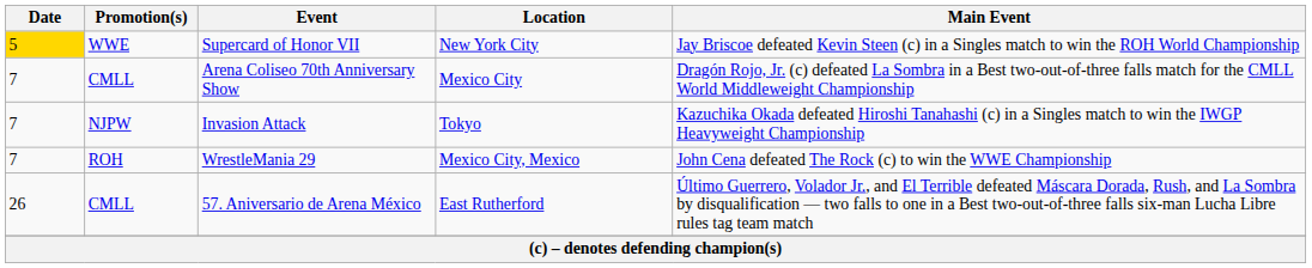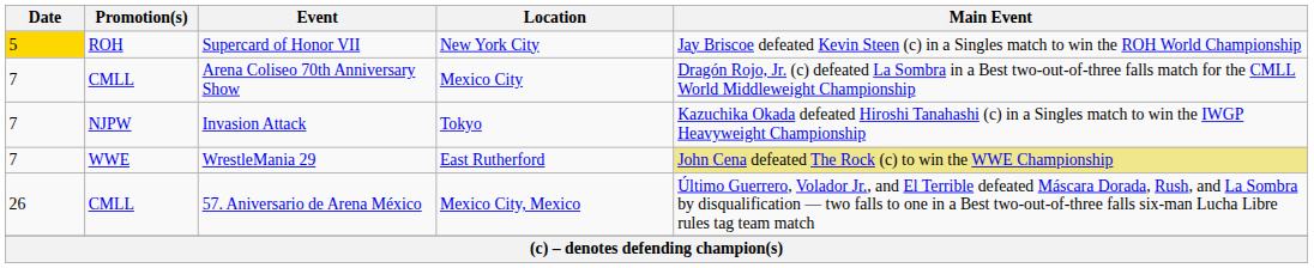Supercard of Honor VII | Promotion(s): WWE -> ROH
WrestleMania 29 | Promotion(s): ROH -> WWE
WrestleMania 29 | Location: Mexico City, Mexico -> East Rutherford
WrestleMania 29 | Main Event: no background -> khaki background
57. Aniversario de Arena México | Location: East Rutherford -> Mexico City, Mexico
